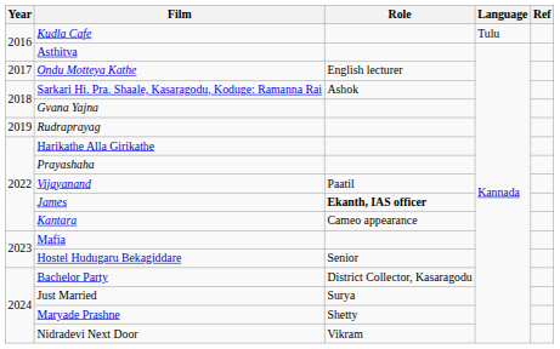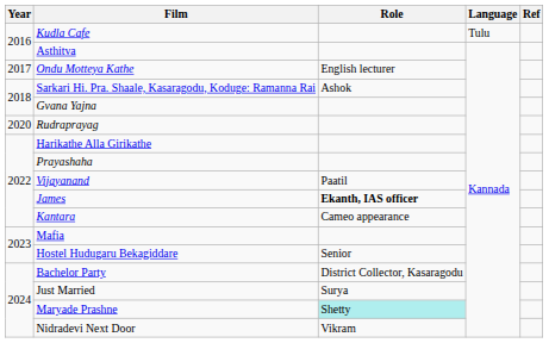Rudraprayag | Year: 2019 -> 2020
Maryade Prashne | Role: no background -> paleturquoise background
